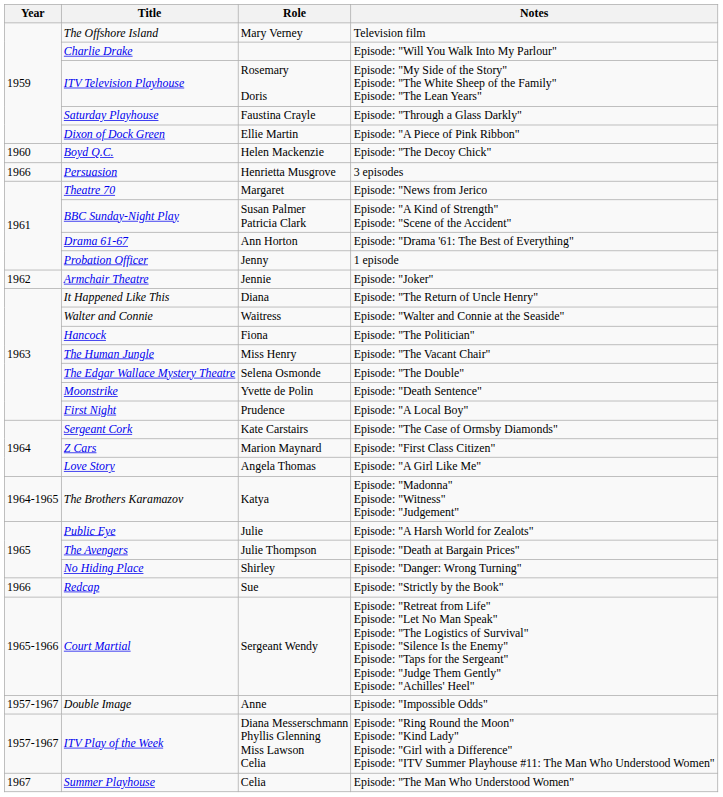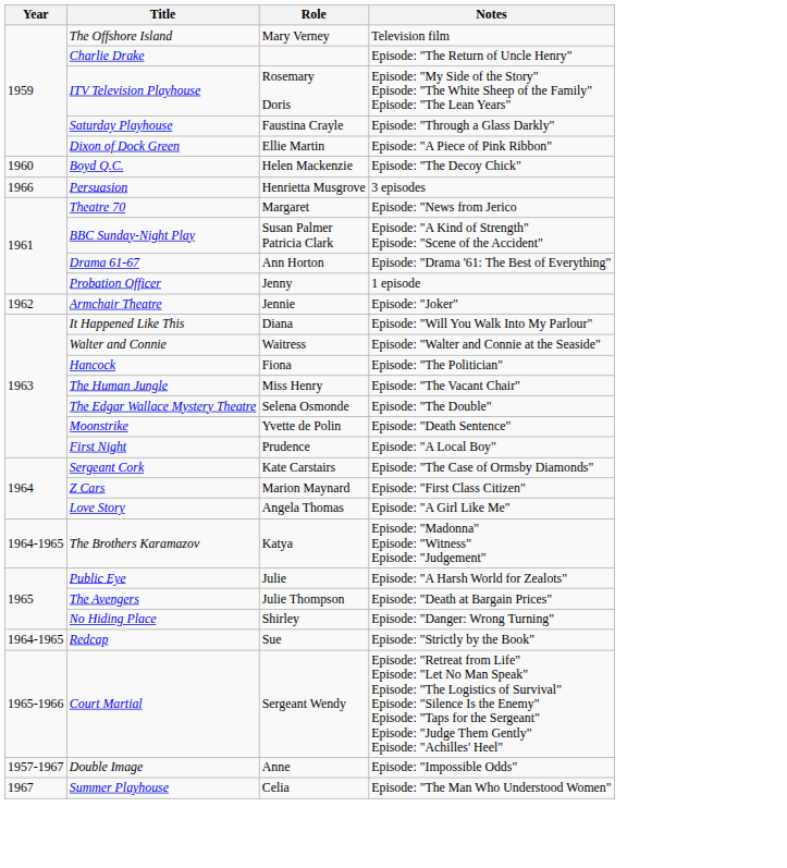Charlie Drake | Notes: Episode: "Will You Walk Into My Parlour" -> Episode: "The Return of Uncle Henry"
It Happened Like This | Notes: Episode: "The Return of Uncle Henry" -> Episode: "Will You Walk Into My Parlour"
Redcap | Year: 1966 -> 1964-1965
- row: 1957-1967 | ITV Play of the Week | Diana Messerschmann Phyllis Glenning Miss Lawson Celia | Episode: "Ring Round the Moon" Episode: "Kind Lady" Episode: "Girl with a Difference" Episode: "ITV Summer Playhouse #11: The Man Who Understood Women"
